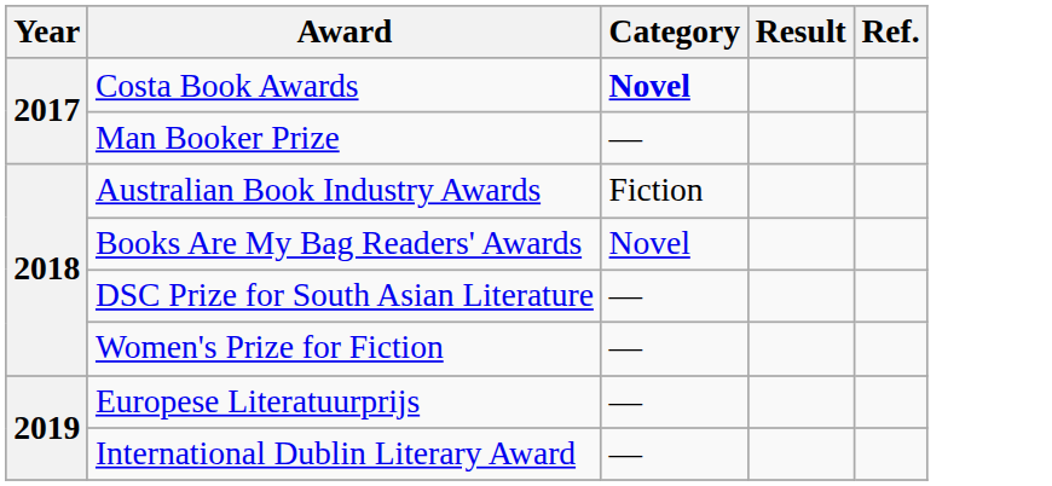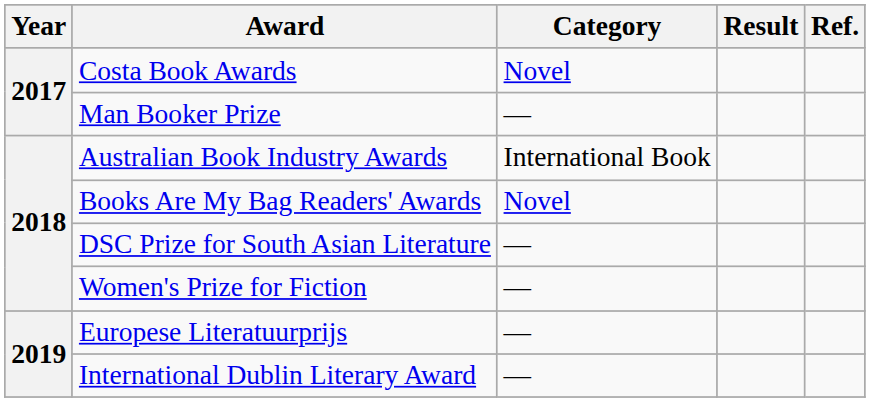Costa Book Awards | Category: bold -> normal
Australian Book Industry Awards | Category: Fiction -> International Book
